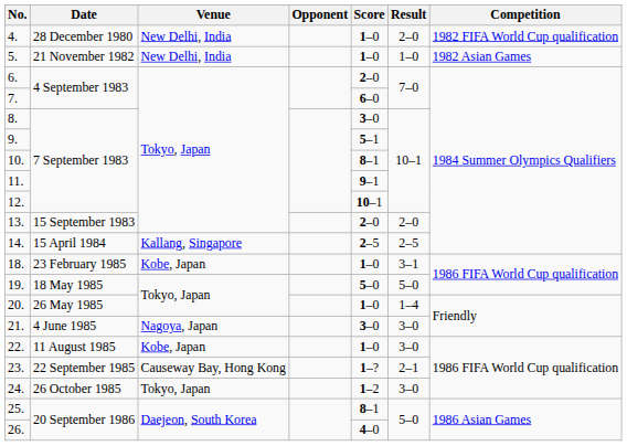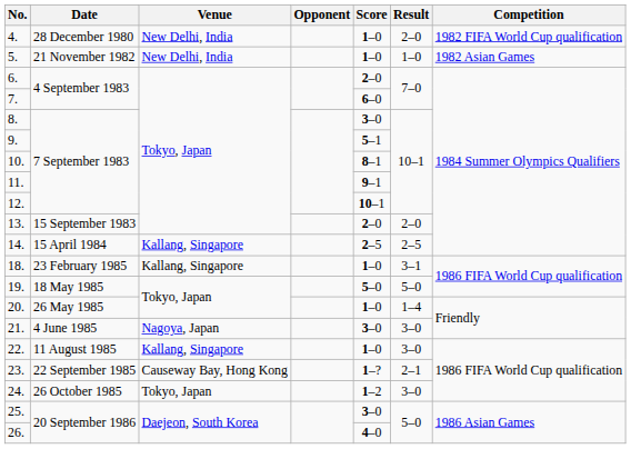18. | Venue: Kobe, Japan -> Kallang, Singapore
22. | Venue: Kobe, Japan -> Kallang, Singapore
25. | Score: 8–1 -> 3–0
